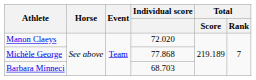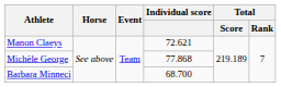Manon Claeys | Individual score: 72.020 -> 72.621
Barbara Minneci | Individual score: 68.703 -> 68.700
